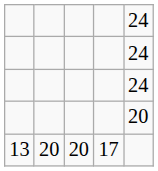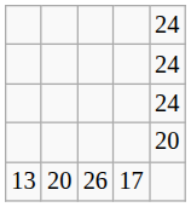13 | column 3: 20 -> 26
